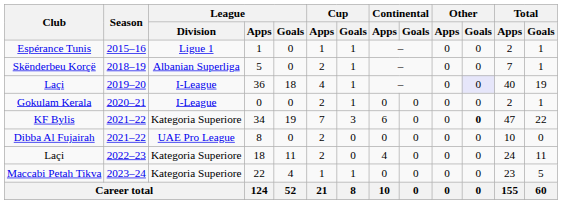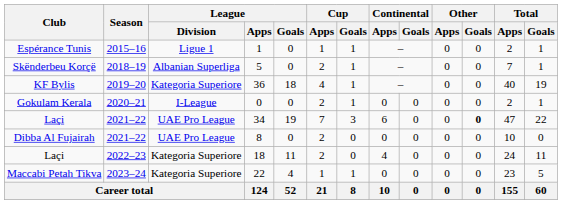36 | Club: Laçi -> KF Bylis
36 | League / Division: I-League -> Kategoria Superiore
36 | Other / Goals: lavender background -> no background
34 | Club: KF Bylis -> Laçi
34 | League / Division: Kategoria Superiore -> UAE Pro League
